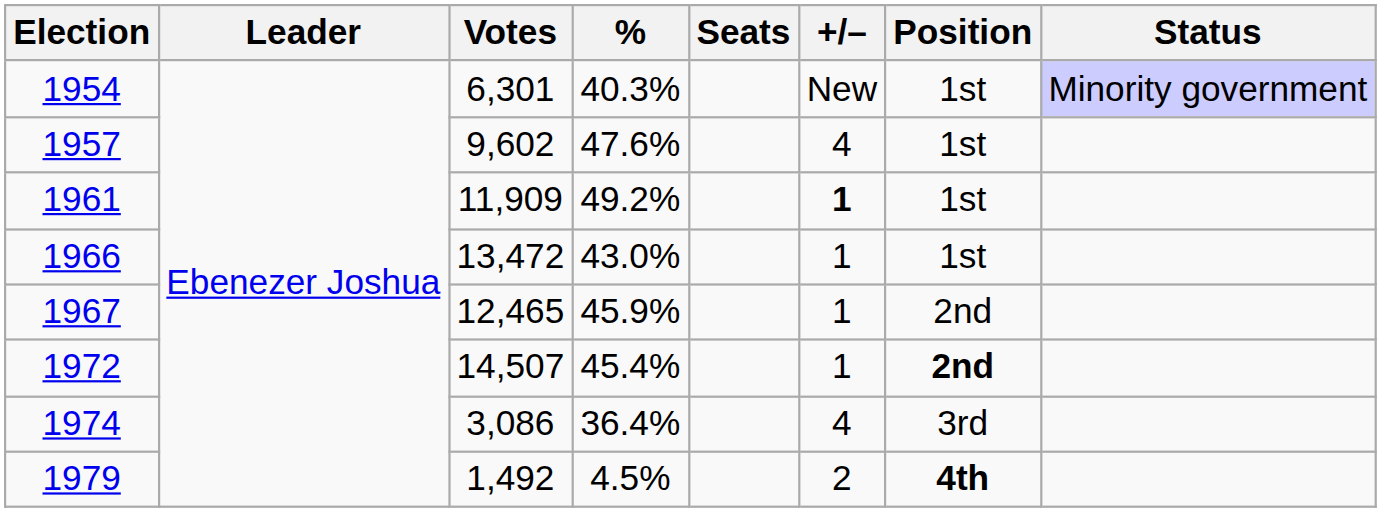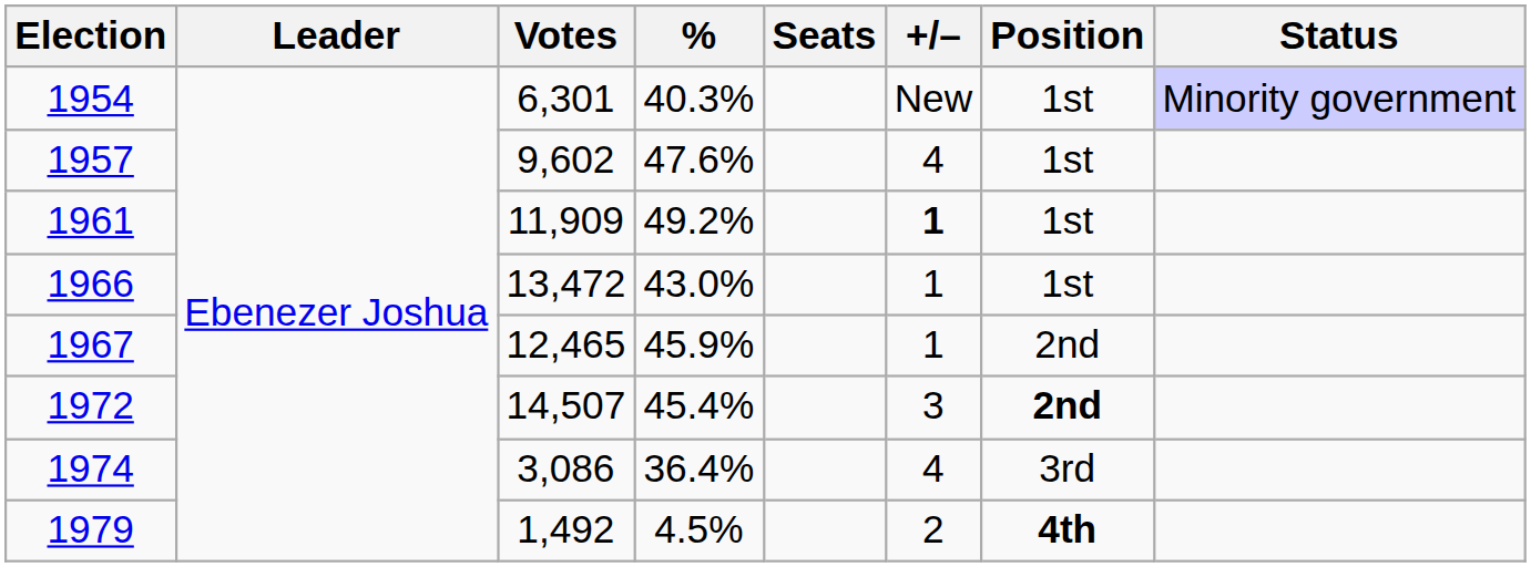1972 | +/–: 1 -> 3
